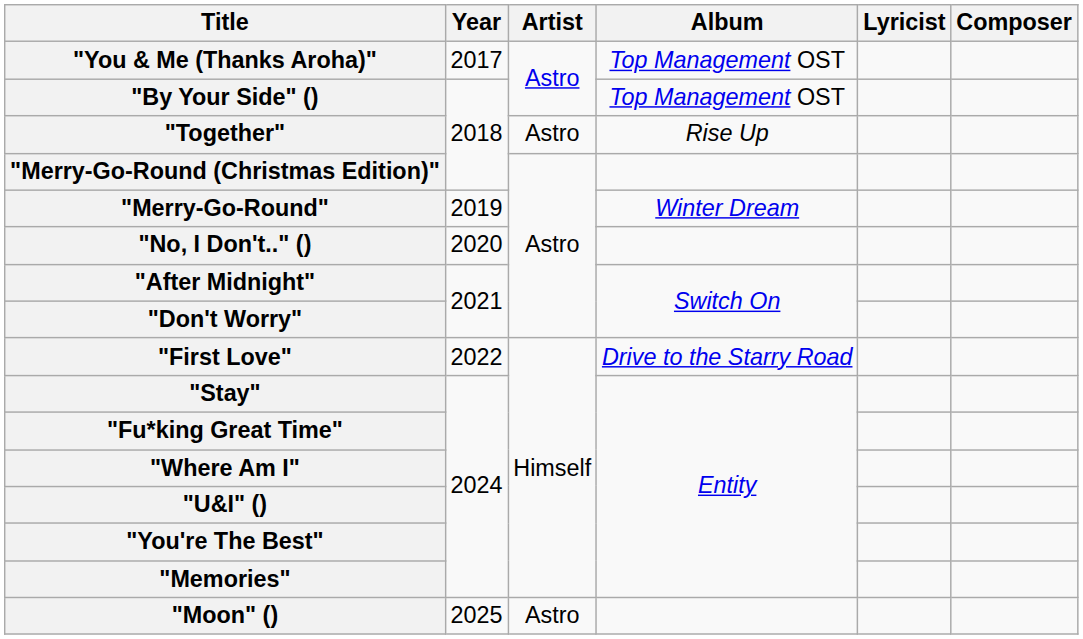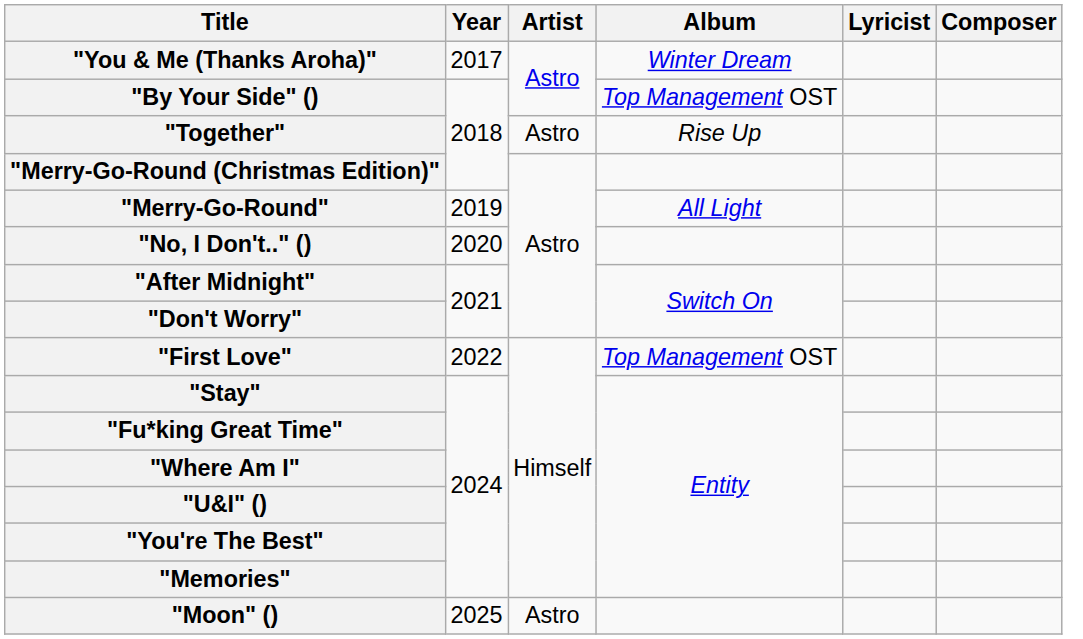"You & Me (Thanks Aroha)" | Album: Top Management OST -> Winter Dream
"Merry-Go-Round" | Album: Winter Dream -> All Light
"First Love" | Album: Drive to the Starry Road -> Top Management OST
